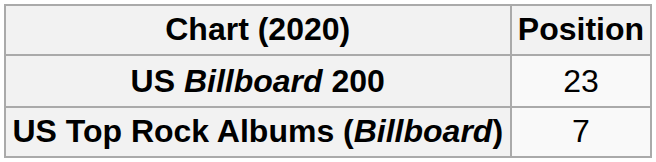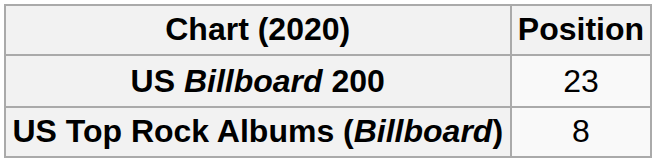US Top Rock Albums (Billboard) | Position: 7 -> 8
